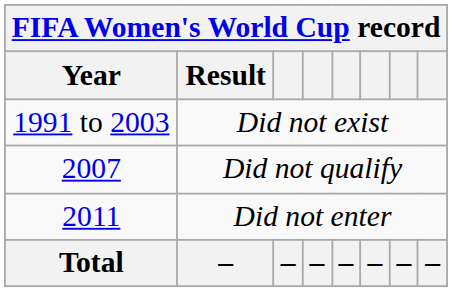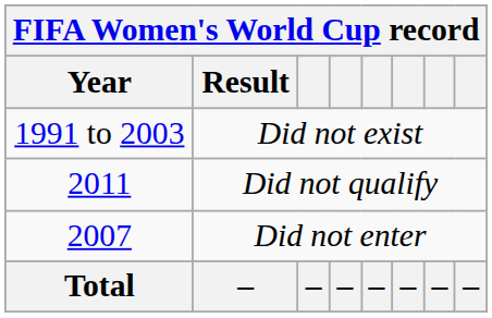Did not qualify | Year: 2007 -> 2011
Did not enter | Year: 2011 -> 2007
